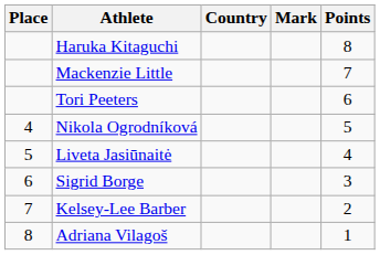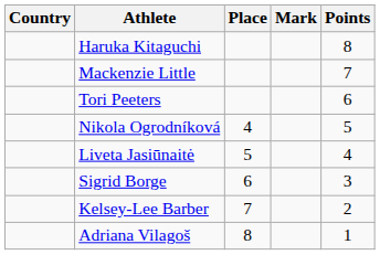columns swapped: Place <-> Country
